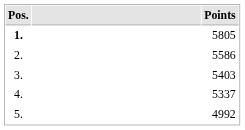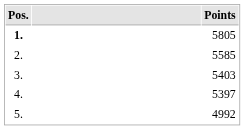2. | Points: 5586 -> 5585
4. | Points: 5337 -> 5397
